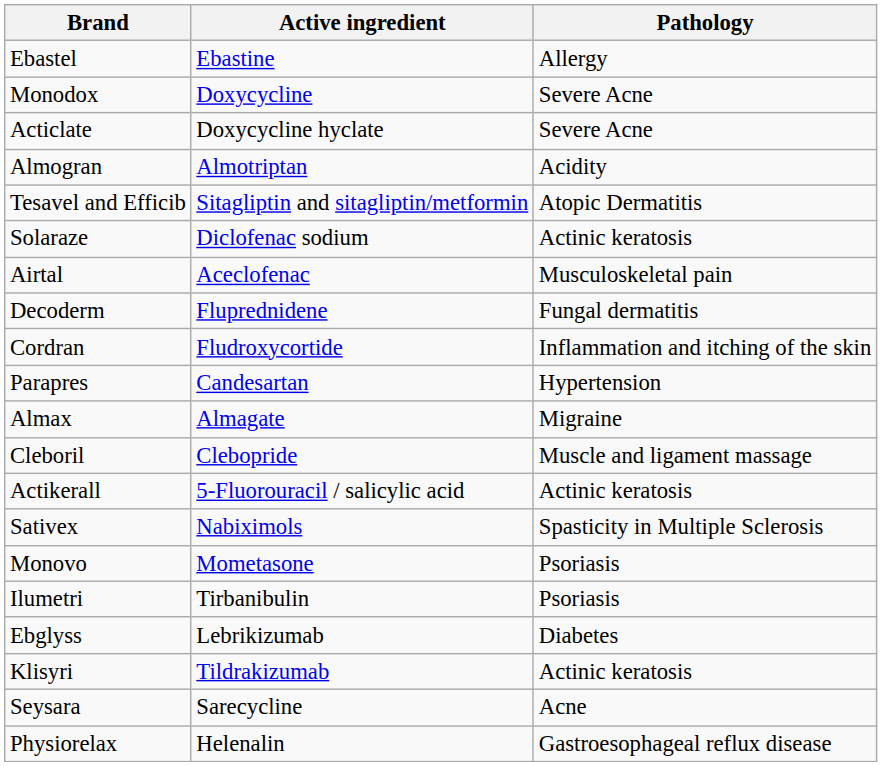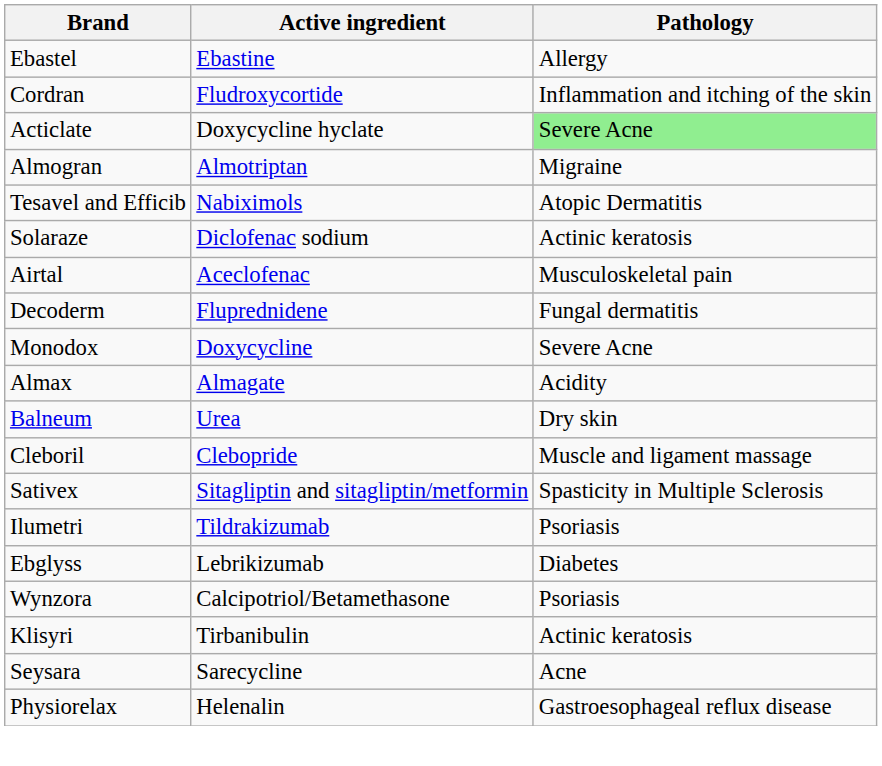rows swapped: Monodox <-> Cordran
Acticlate | Pathology: no background -> lightgreen background
Almogran | Pathology: Acidity -> Migraine
Tesavel and Efficib | Active ingredient: Sitagliptin and sitagliptin/metformin -> Nabiximols
- row: Parapres | Candesartan | Hypertension
Almax | Pathology: Migraine -> Acidity
+ row: Balneum | Urea | Dry skin
- row: Actikerall | 5-Fluorouracil / salicylic acid | Actinic keratosis
Sativex | Active ingredient: Nabiximols -> Sitagliptin and sitagliptin/metformin
- row: Monovo | Mometasone | Psoriasis
Ilumetri | Active ingredient: Tirbanibulin -> Tildrakizumab
+ row: Wynzora | Calcipotriol/Betamethasone | Psoriasis
Klisyri | Active ingredient: Tildrakizumab -> Tirbanibulin
